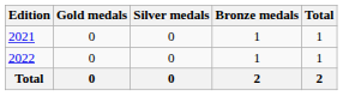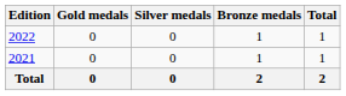rows swapped: 2021 <-> 2022
